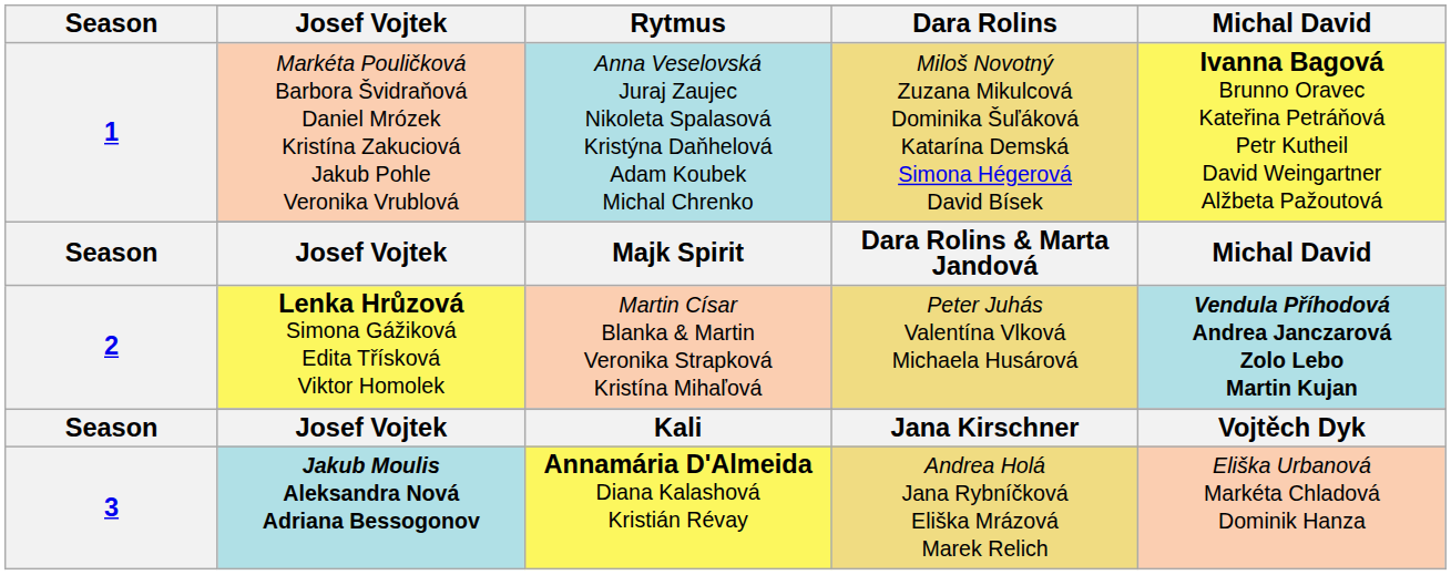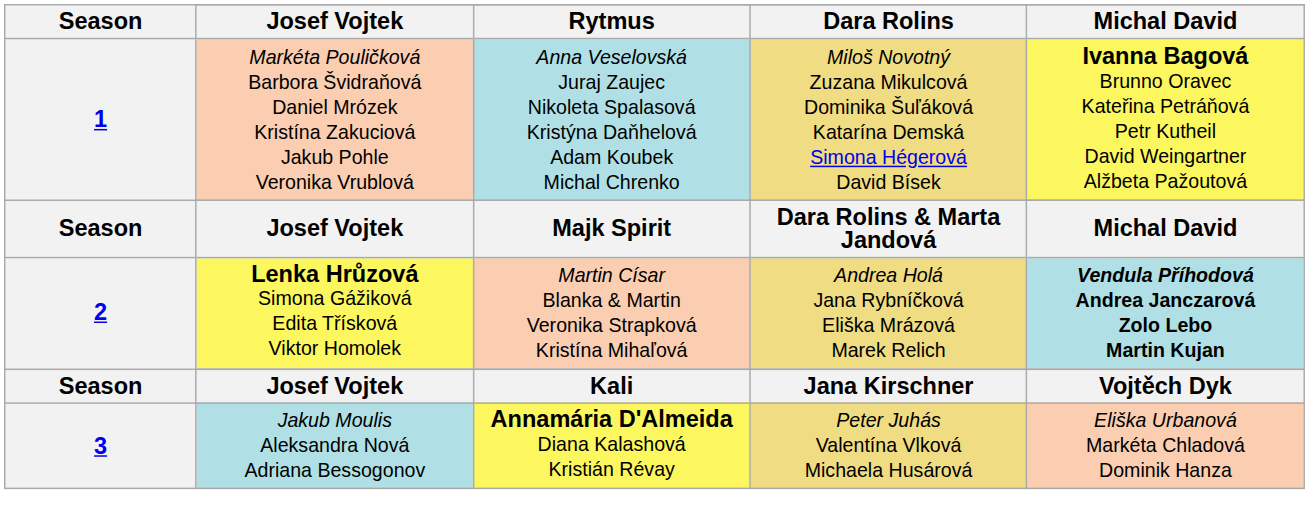2 | Dara Rolins: Peter Juhás Valentína Vlková Michaela Husárová -> Andrea Holá Jana Rybníčková Eliška Mrázová Marek Relich
3 | Josef Vojtek: bold -> normal
3 | Dara Rolins: Andrea Holá Jana Rybníčková Eliška Mrázová Marek Relich -> Peter Juhás Valentína Vlková Michaela Husárová
